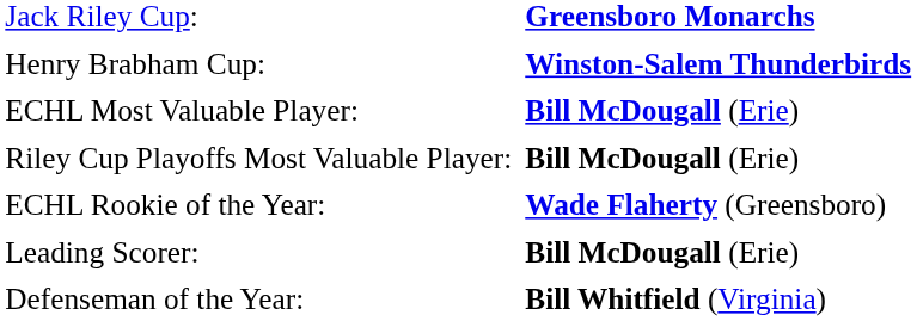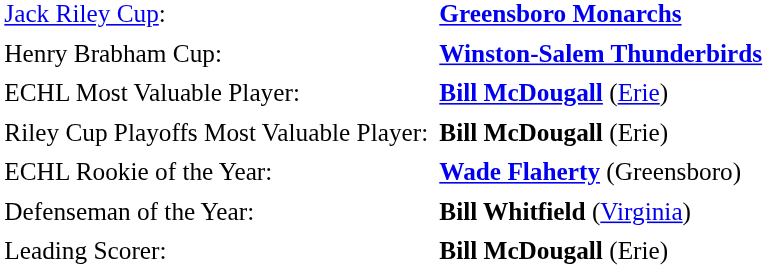rows swapped: Defenseman of the Year: <-> Leading Scorer:
